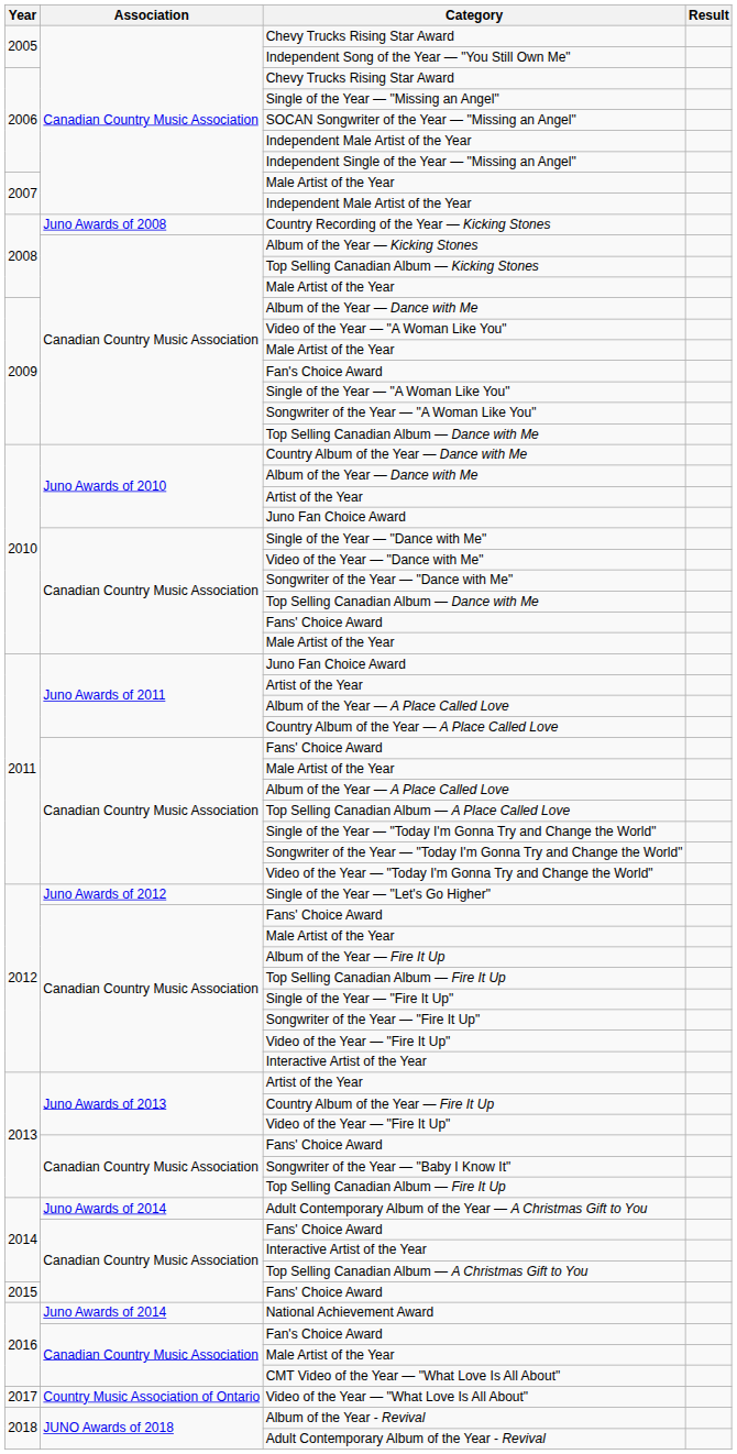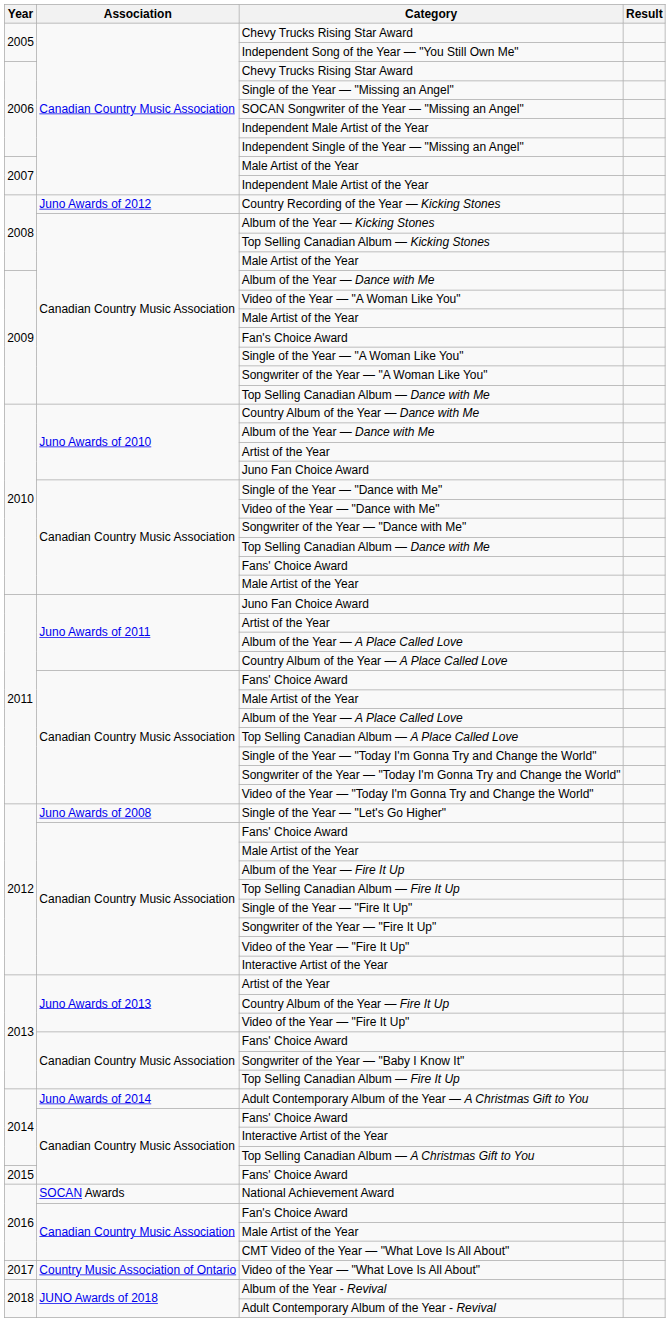Country Recording of the Year — Kicking Stones | Association: Juno Awards of 2008 -> Juno Awards of 2012
Single of the Year — "Let's Go Higher" | Association: Juno Awards of 2012 -> Juno Awards of 2008
National Achievement Award | Association: Juno Awards of 2014 -> SOCAN Awards
